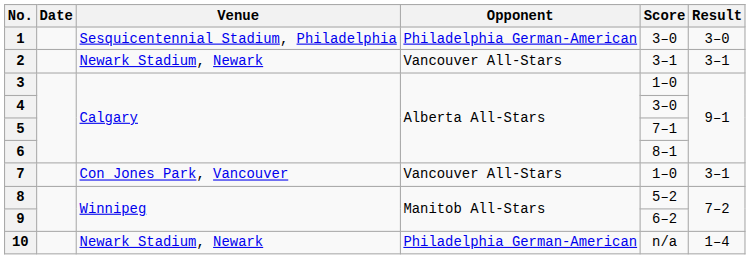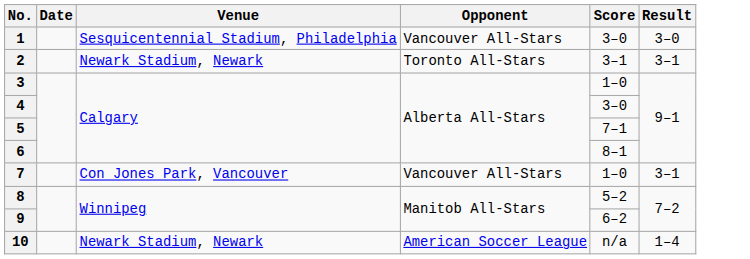1 | Opponent: Philadelphia German-American -> Vancouver All-Stars
2 | Opponent: Vancouver All-Stars -> Toronto All-Stars
10 | Opponent: Philadelphia German-American -> American Soccer League
